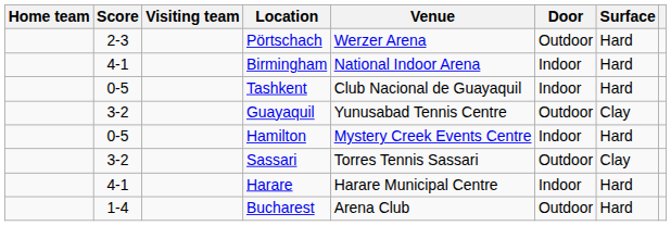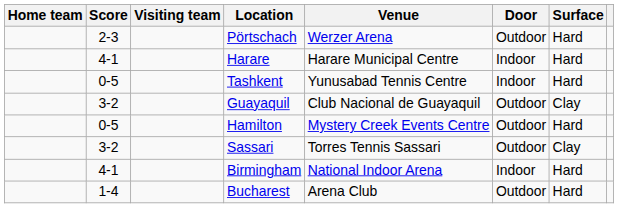rows swapped: Harare <-> Birmingham
Tashkent | Venue: Club Nacional de Guayaquil -> Yunusabad Tennis Centre
Guayaquil | Venue: Yunusabad Tennis Centre -> Club Nacional de Guayaquil
Hamilton | Door: Indoor -> Outdoor
